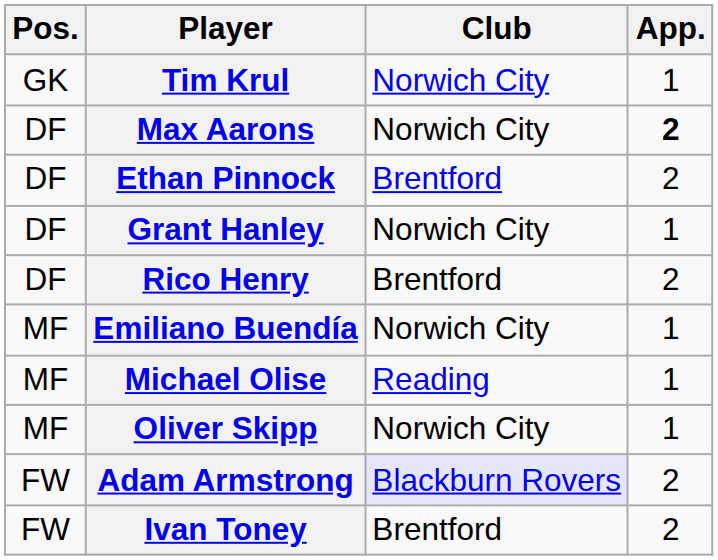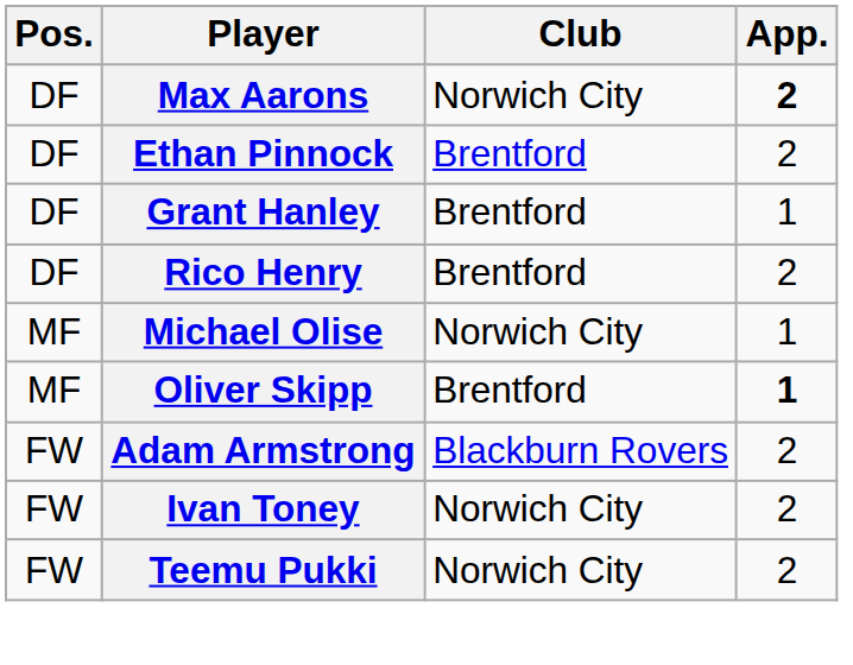- row: GK | Tim Krul | Norwich City | 1
Grant Hanley | Club: Norwich City -> Brentford
- row: MF | Emiliano Buendía | Norwich City | 1
Michael Olise | Club: Reading -> Norwich City
Oliver Skipp | Club: Norwich City -> Brentford
Oliver Skipp | App.: normal -> bold
Adam Armstrong | Club: lavender background -> no background
Ivan Toney | Club: Brentford -> Norwich City
+ row: FW | Teemu Pukki | Norwich City | 2
